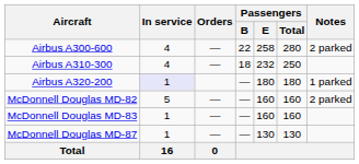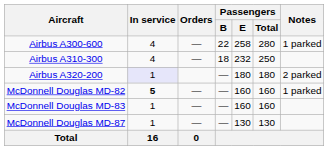Airbus A300-600 | Notes: 2 parked -> 1 parked
Airbus A320-200 | Notes: 1 parked -> 2 parked
McDonnell Douglas MD-82 | In service: normal -> bold
McDonnell Douglas MD-82 | Notes: 2 parked -> 1 parked
